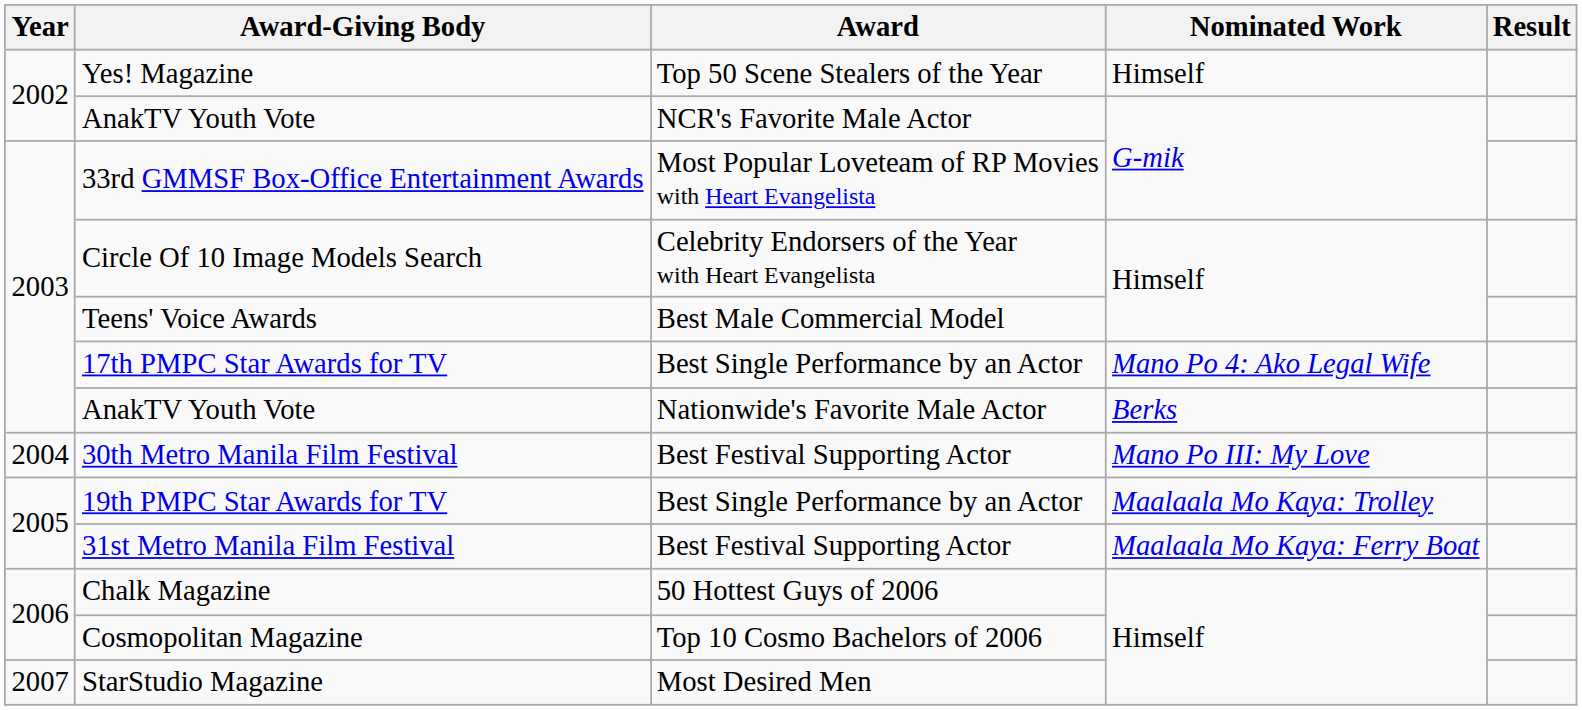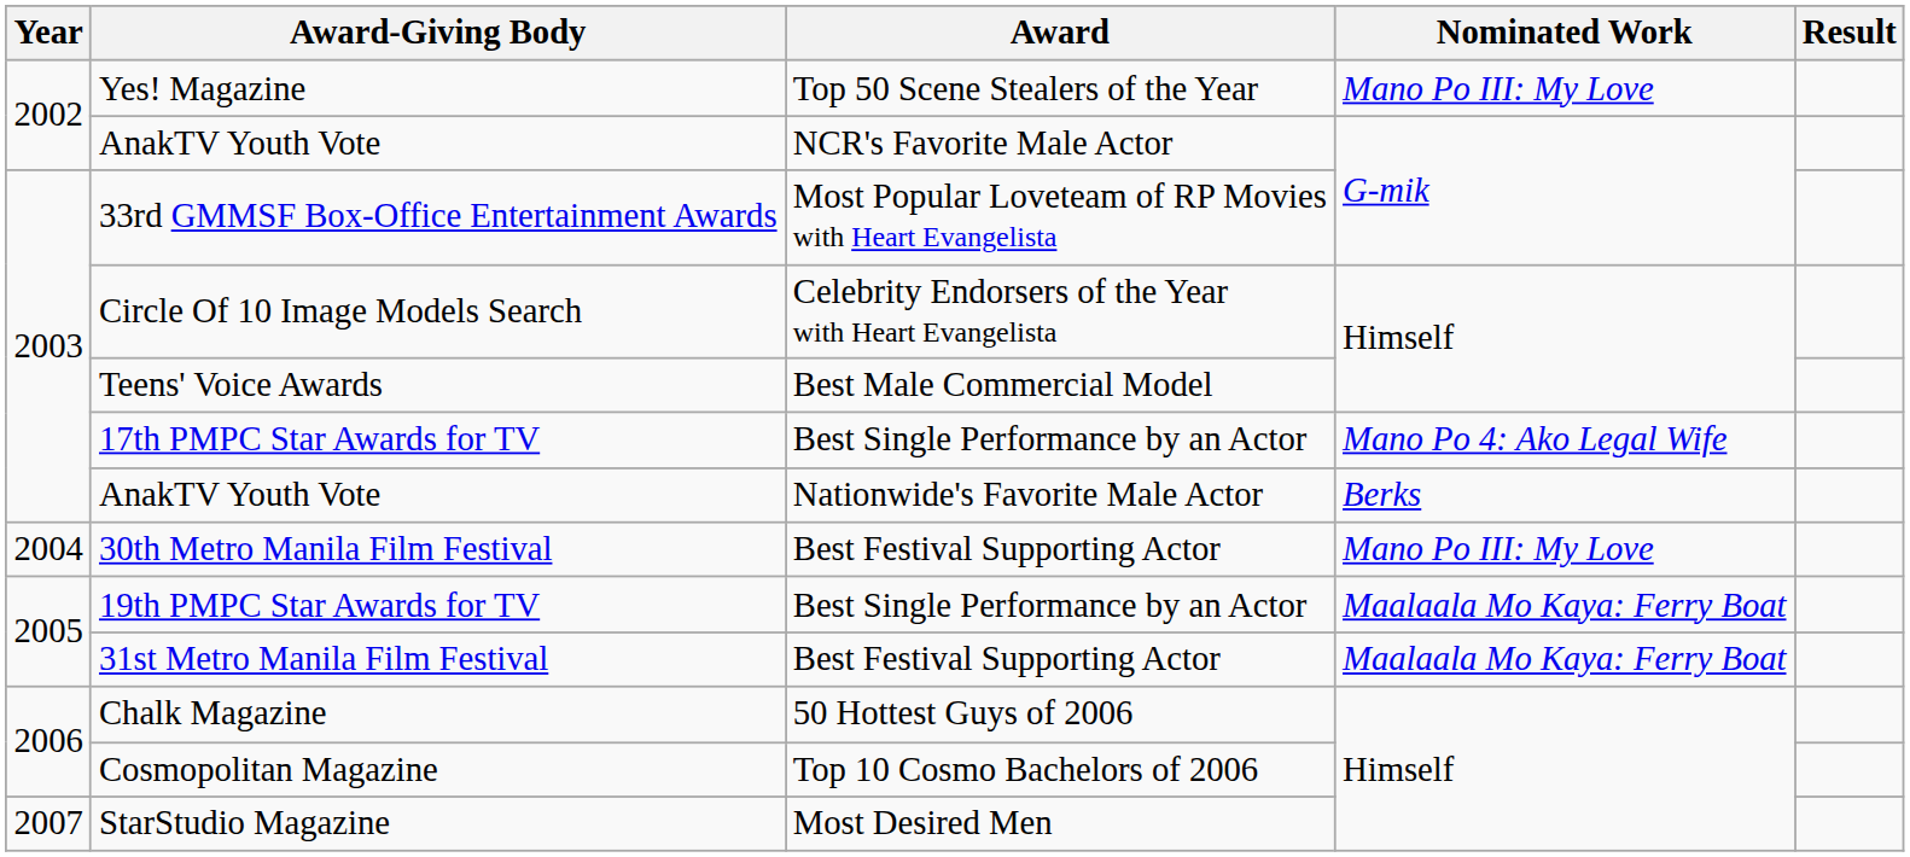Yes! Magazine | Nominated Work: Himself -> Mano Po III: My Love
19th PMPC Star Awards for TV | Nominated Work: Maalaala Mo Kaya: Trolley -> Maalaala Mo Kaya: Ferry Boat
